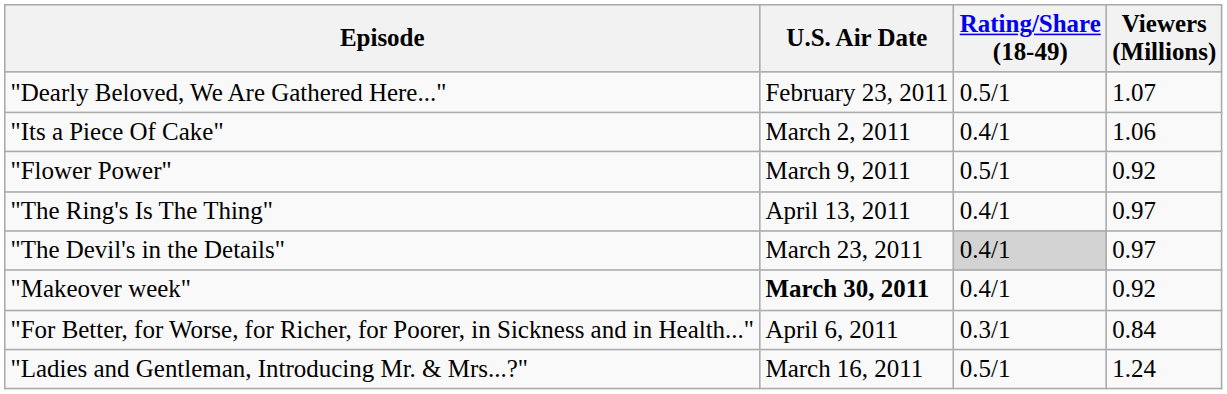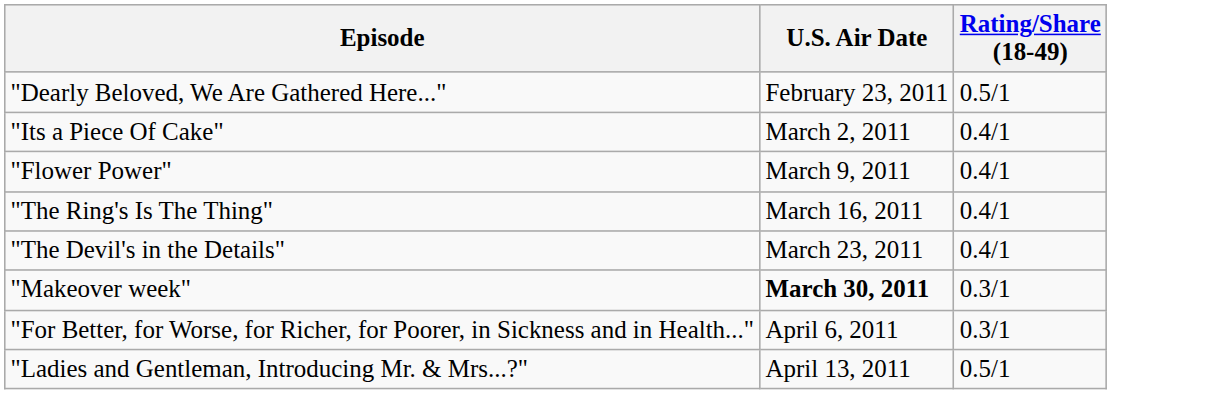- column: Viewers (Millions) | 1.07 | 1.06 | 0.92 | 0.97 | 0.97 | 0.92 | 0.84 | 1.24
"Flower Power" | Rating/Share (18-49): 0.5/1 -> 0.4/1
"The Ring's Is The Thing" | U.S. Air Date: April 13, 2011 -> March 16, 2011
"The Devil's in the Details" | Rating/Share (18-49): lightgrey background -> no background
"Makeover week" | Rating/Share (18-49): 0.4/1 -> 0.3/1
"Ladies and Gentleman, Introducing Mr. & Mrs...?" | U.S. Air Date: March 16, 2011 -> April 13, 2011
